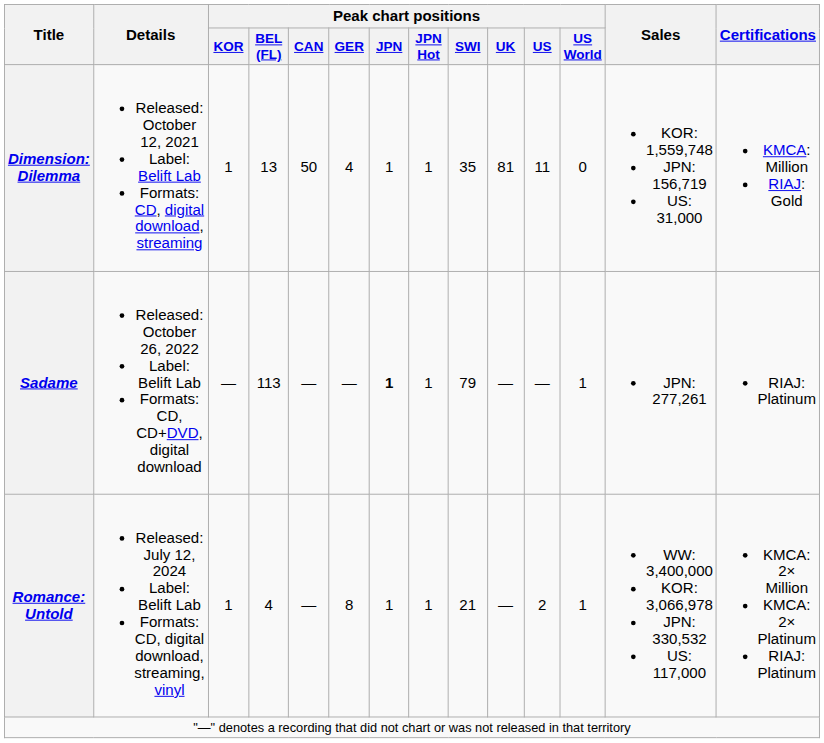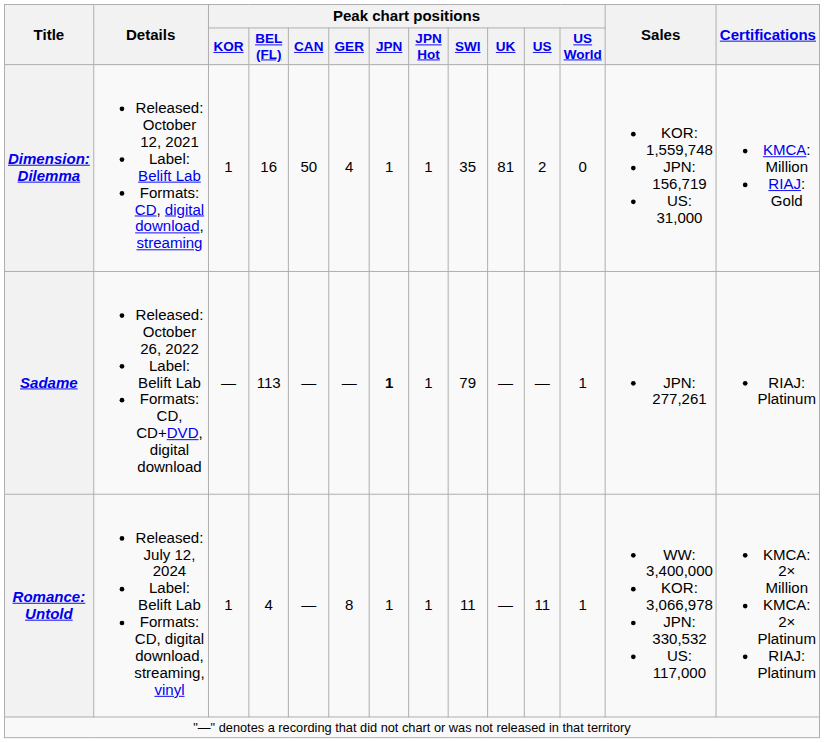Dimension: Dilemma | Peak chart positions / BEL (FL): 13 -> 16
Dimension: Dilemma | Peak chart positions / US: 11 -> 2
Romance: Untold | Peak chart positions / SWI: 21 -> 11
Romance: Untold | Peak chart positions / US: 2 -> 11
